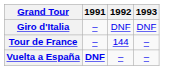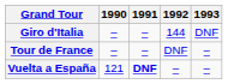+ column: 1990 | – | – | 121
Giro d'Italia | 1992: DNF -> 144
Tour de France | 1992: 144 -> DNF
